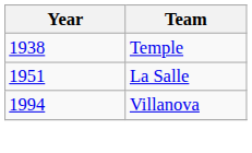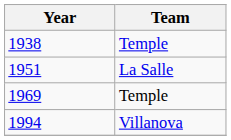+ row: 1969 | Temple
